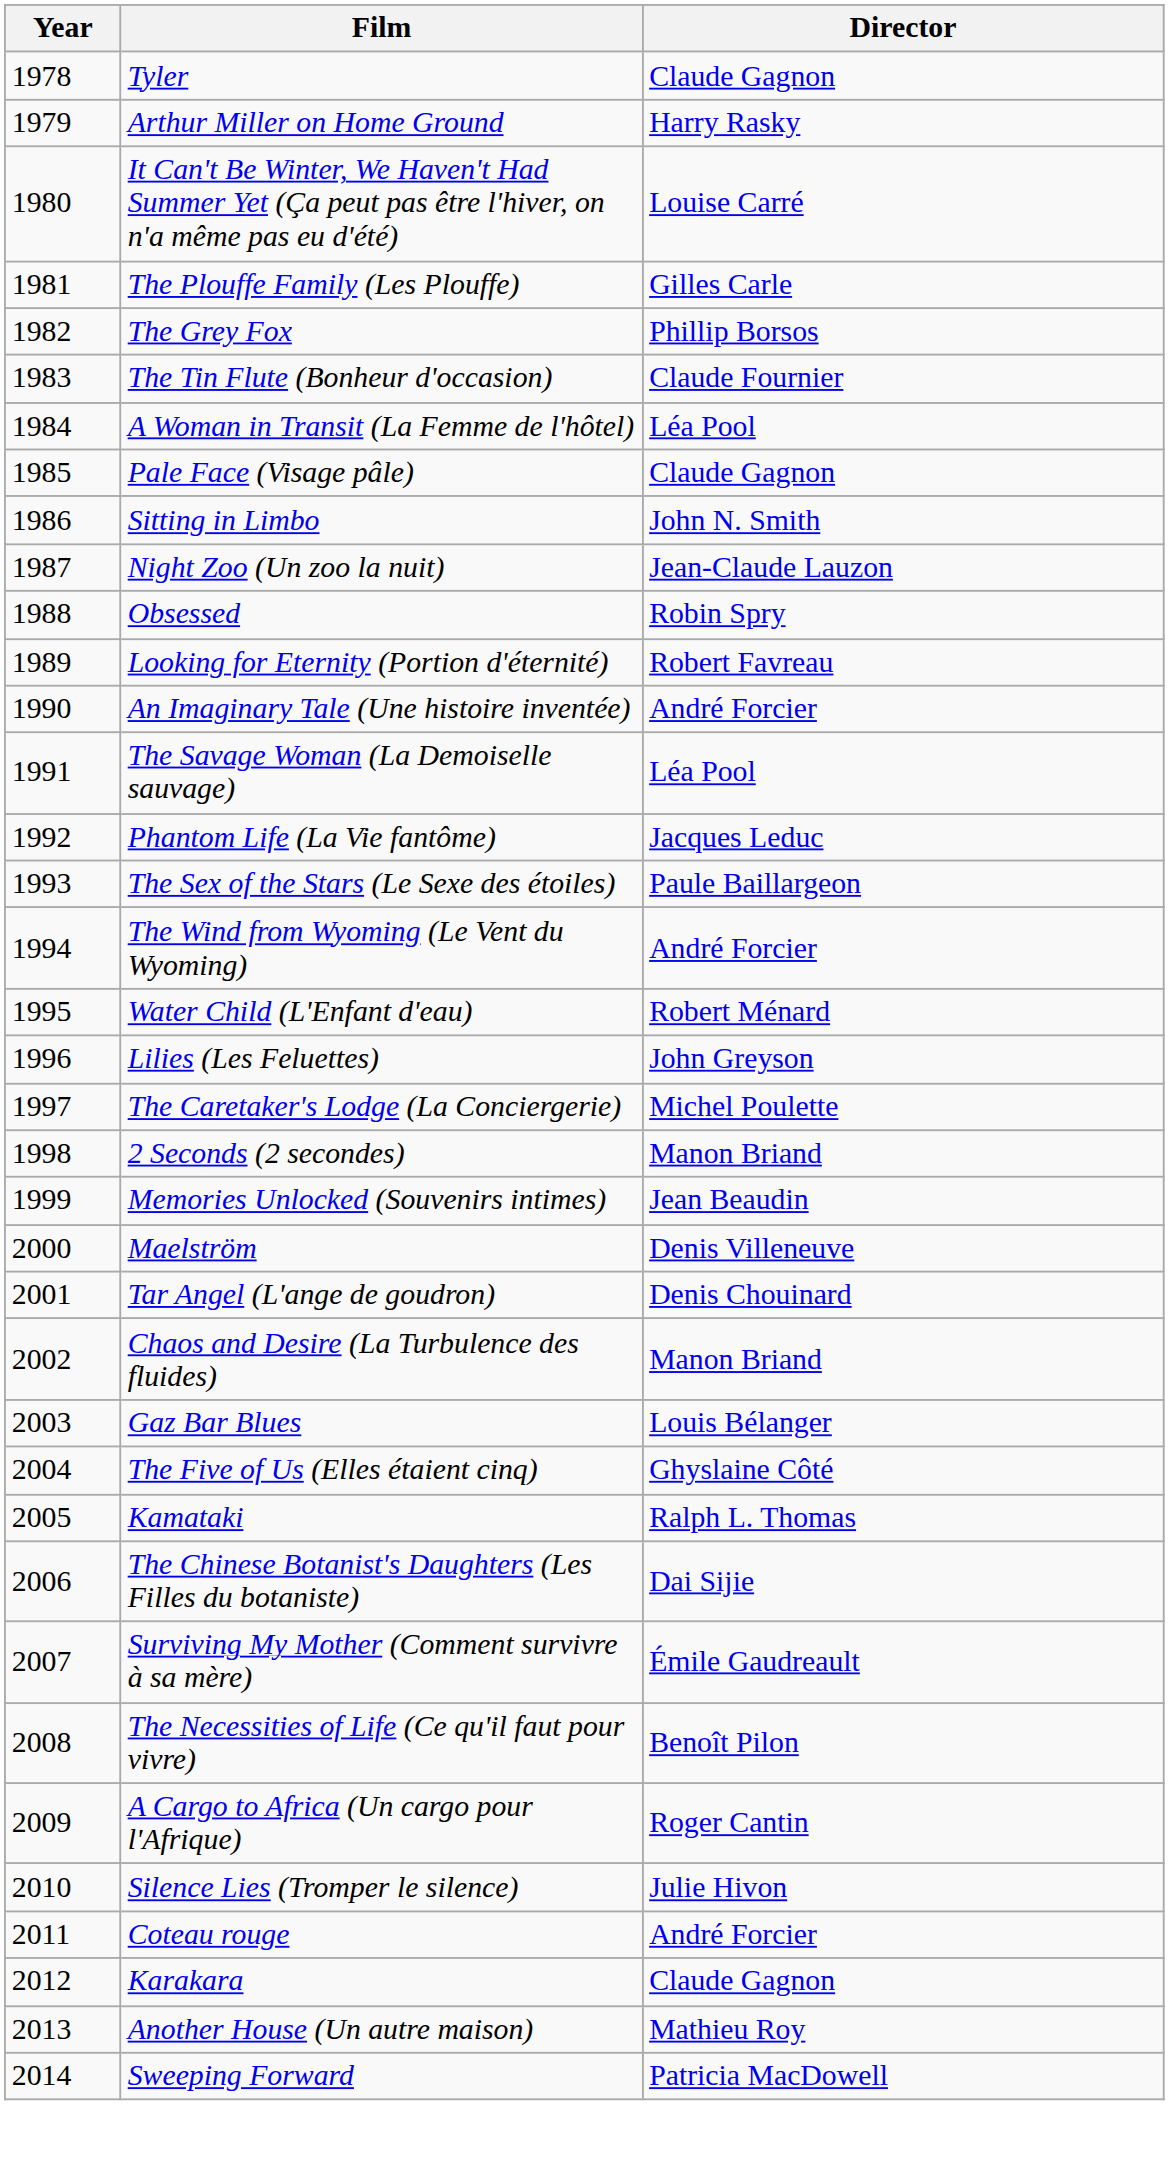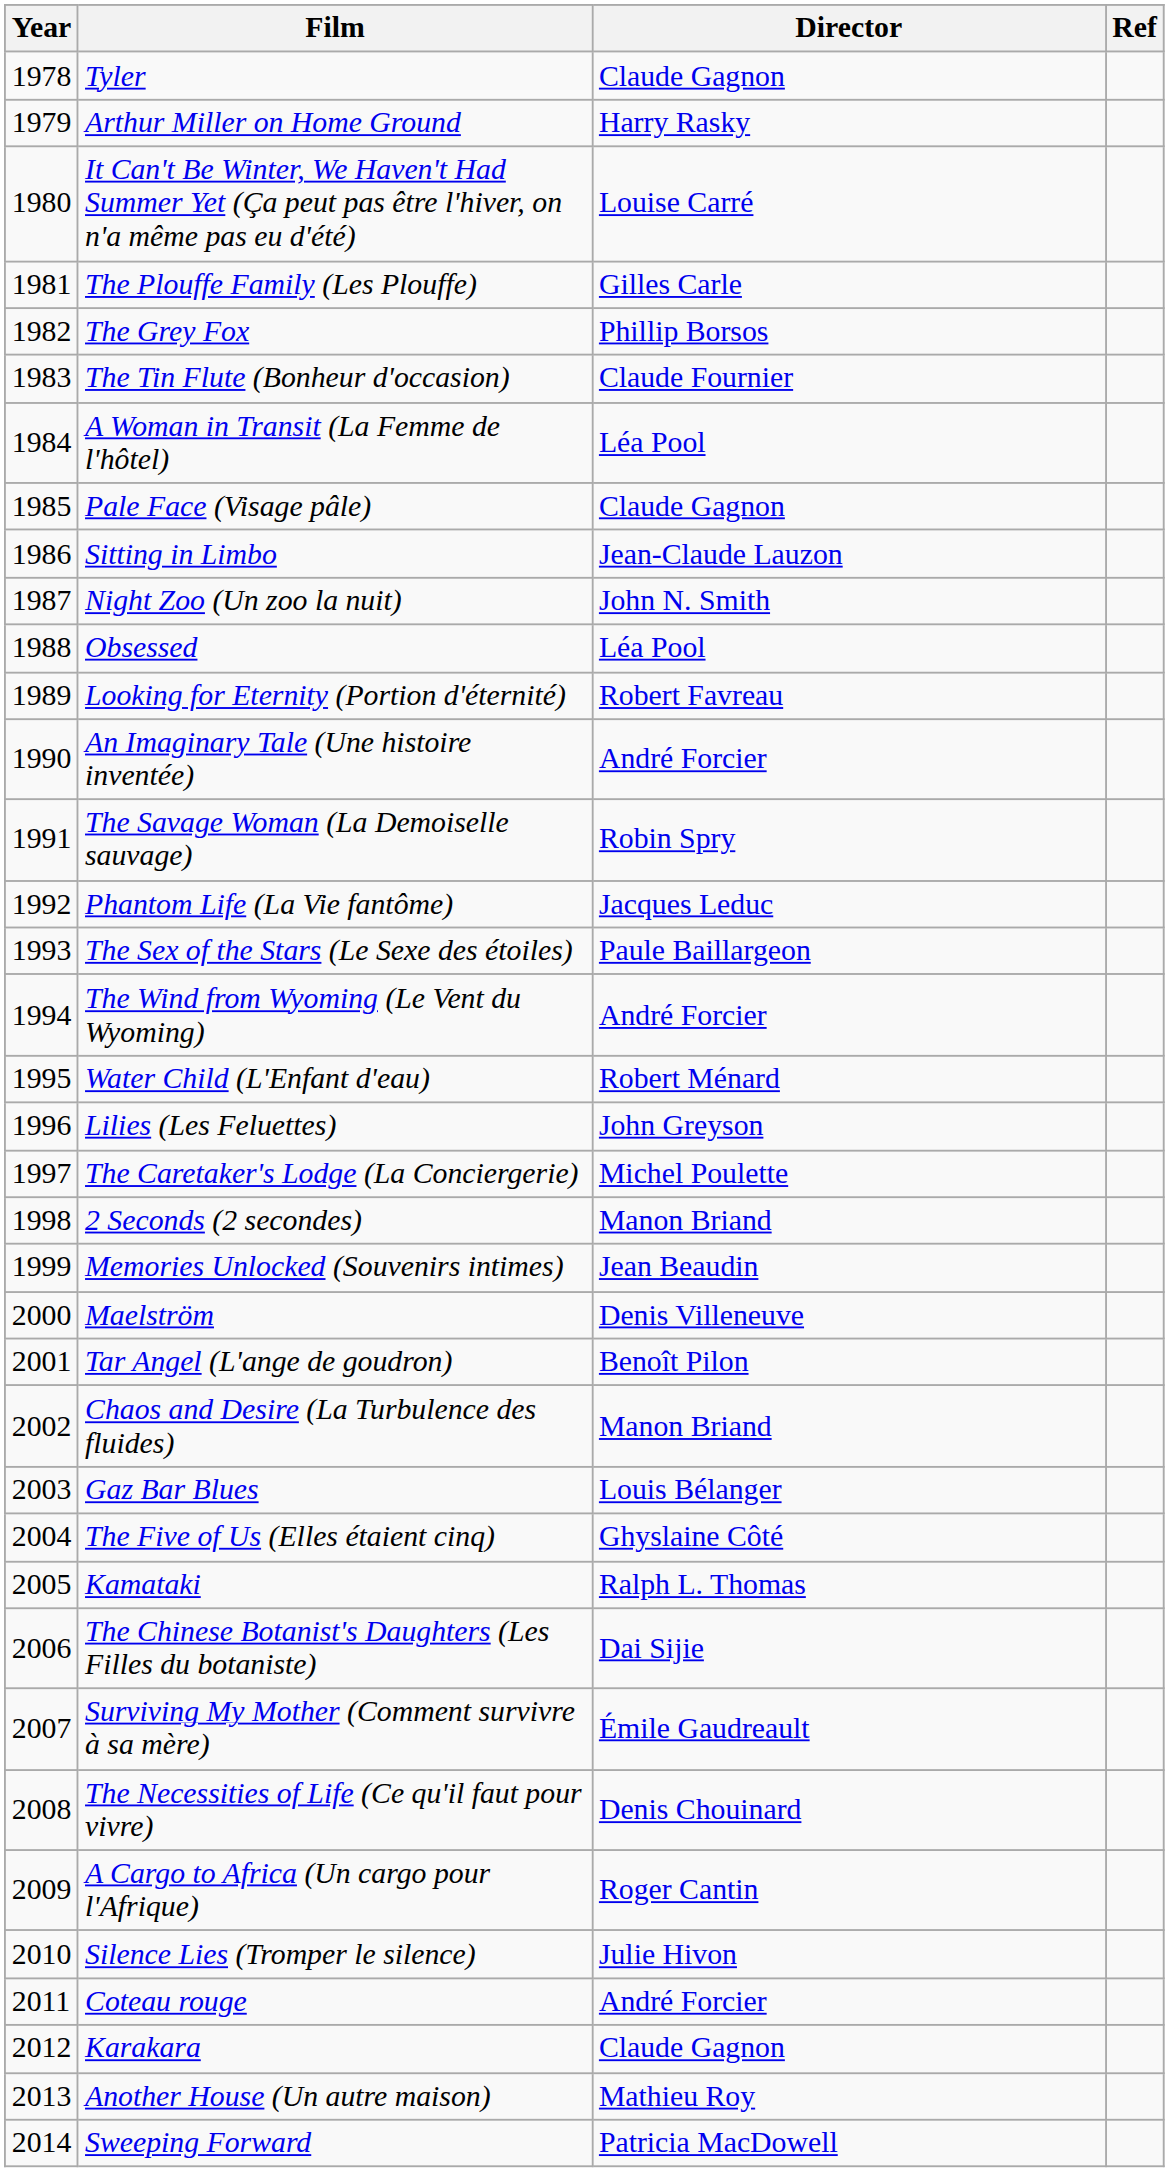+ column: Ref
Sitting in Limbo | Director: John N. Smith -> Jean-Claude Lauzon
Night Zoo (Un zoo la nuit) | Director: Jean-Claude Lauzon -> John N. Smith
Obsessed | Director: Robin Spry -> Léa Pool
The Savage Woman (La Demoiselle sauvage) | Director: Léa Pool -> Robin Spry
Tar Angel (L'ange de goudron) | Director: Denis Chouinard -> Benoît Pilon
The Necessities of Life (Ce qu'il faut pour vivre) | Director: Benoît Pilon -> Denis Chouinard
